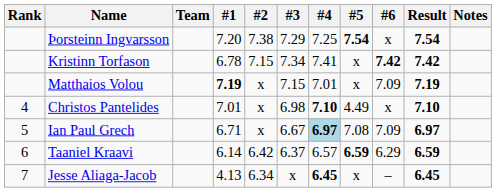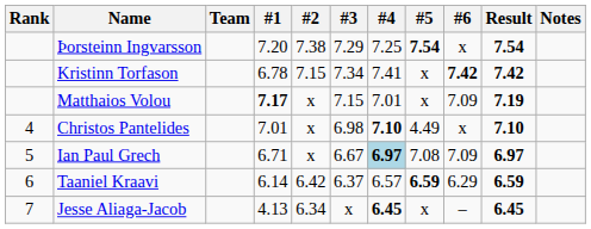Matthaios Volou | #1: 7.19 -> 7.17
